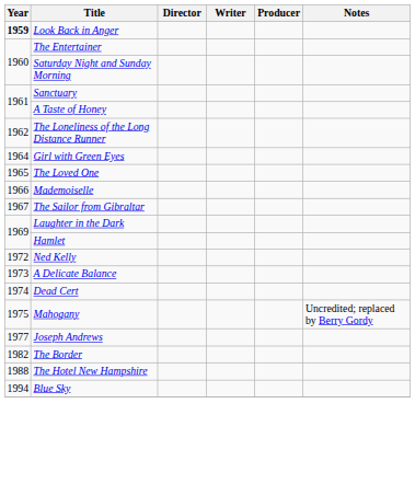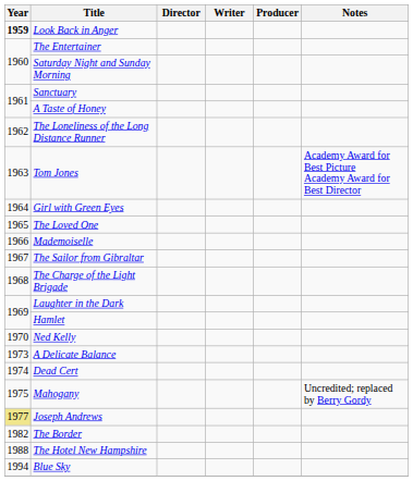+ row: 1963 | Tom Jones | Academy Award for Best Picture Academy Award for Best Director
+ row: 1968 | The Charge of the Light Brigade
Ned Kelly | Year: 1972 -> 1970
Joseph Andrews | Year: no background -> khaki background
